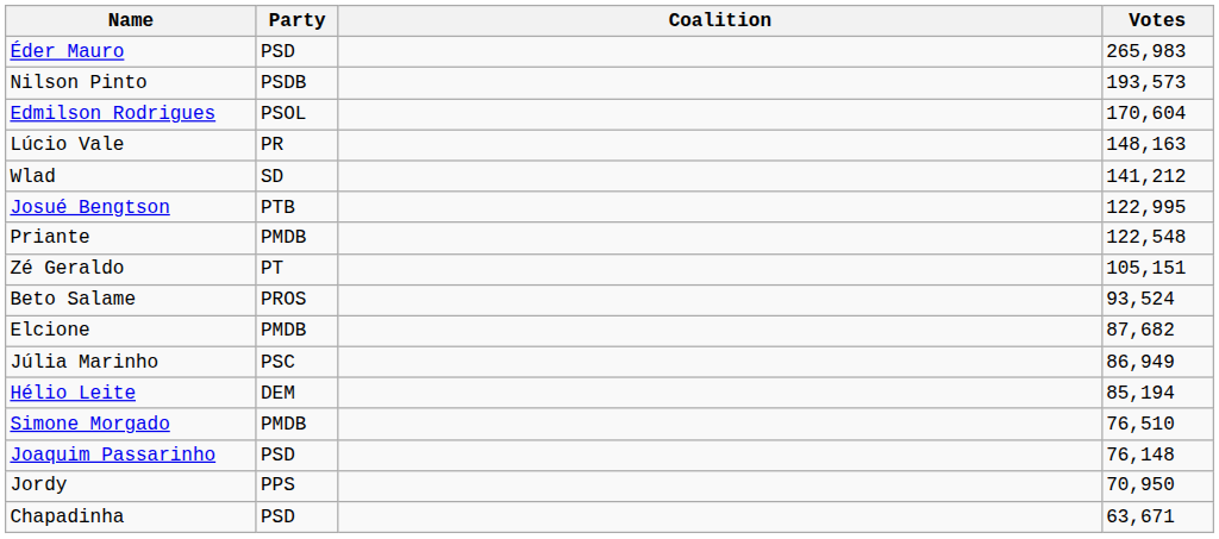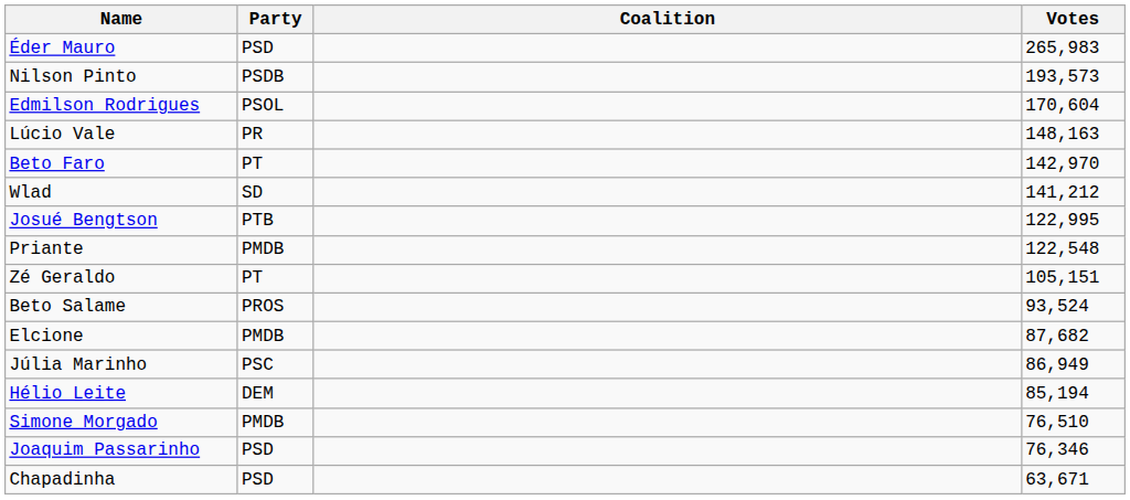+ row: Beto Faro | PT | 142,970
Joaquim Passarinho | Votes: 76,148 -> 76,346
- row: Jordy | PPS | 70,950
